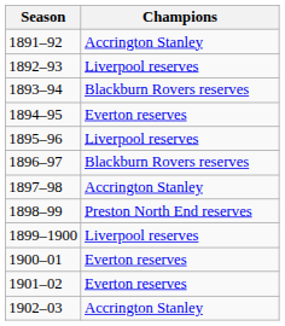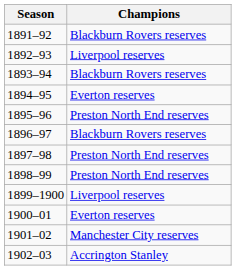1891–92 | Champions: Accrington Stanley -> Blackburn Rovers reserves
1895–96 | Champions: Liverpool reserves -> Preston North End reserves
1897–98 | Champions: Accrington Stanley -> Preston North End reserves
1901–02 | Champions: Everton reserves -> Manchester City reserves
